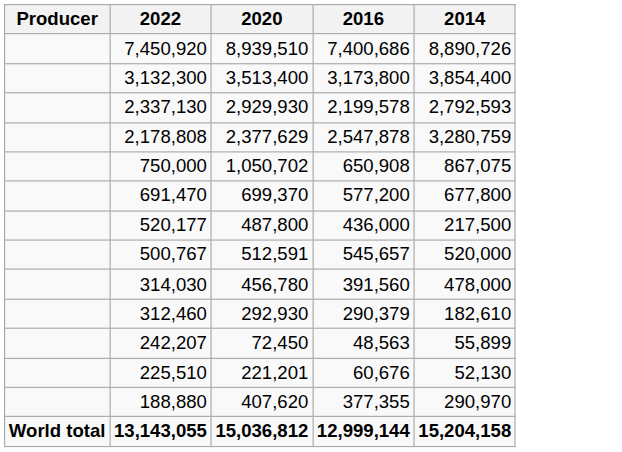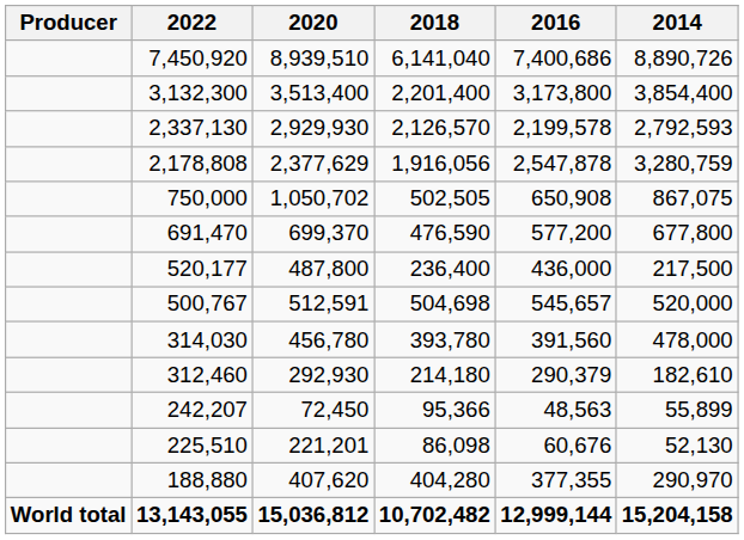+ column: 2018 | 6,141,040 | 2,201,400 | 2,126,570 | 1,916,056 | 502,505 | 476,590 | 236,400 | 504,698 | 393,780 | 214,180 | 95,366 | 86,098 | 404,280 | 10,702,482
